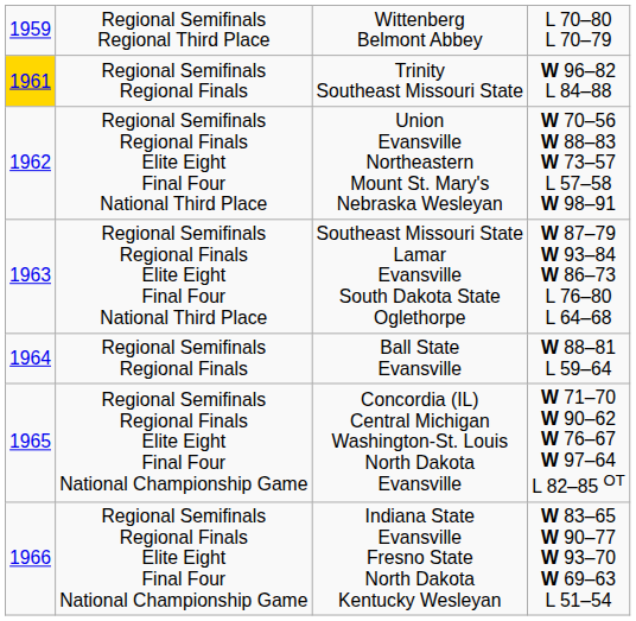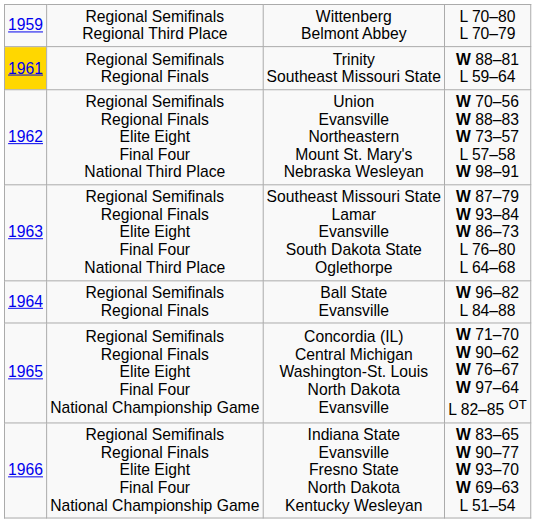Trinity Southeast Missouri State | column 4: W 96–82 L 84–88 -> W 88–81 L 59–64
Ball State Evansville | column 4: W 88–81 L 59–64 -> W 96–82 L 84–88
